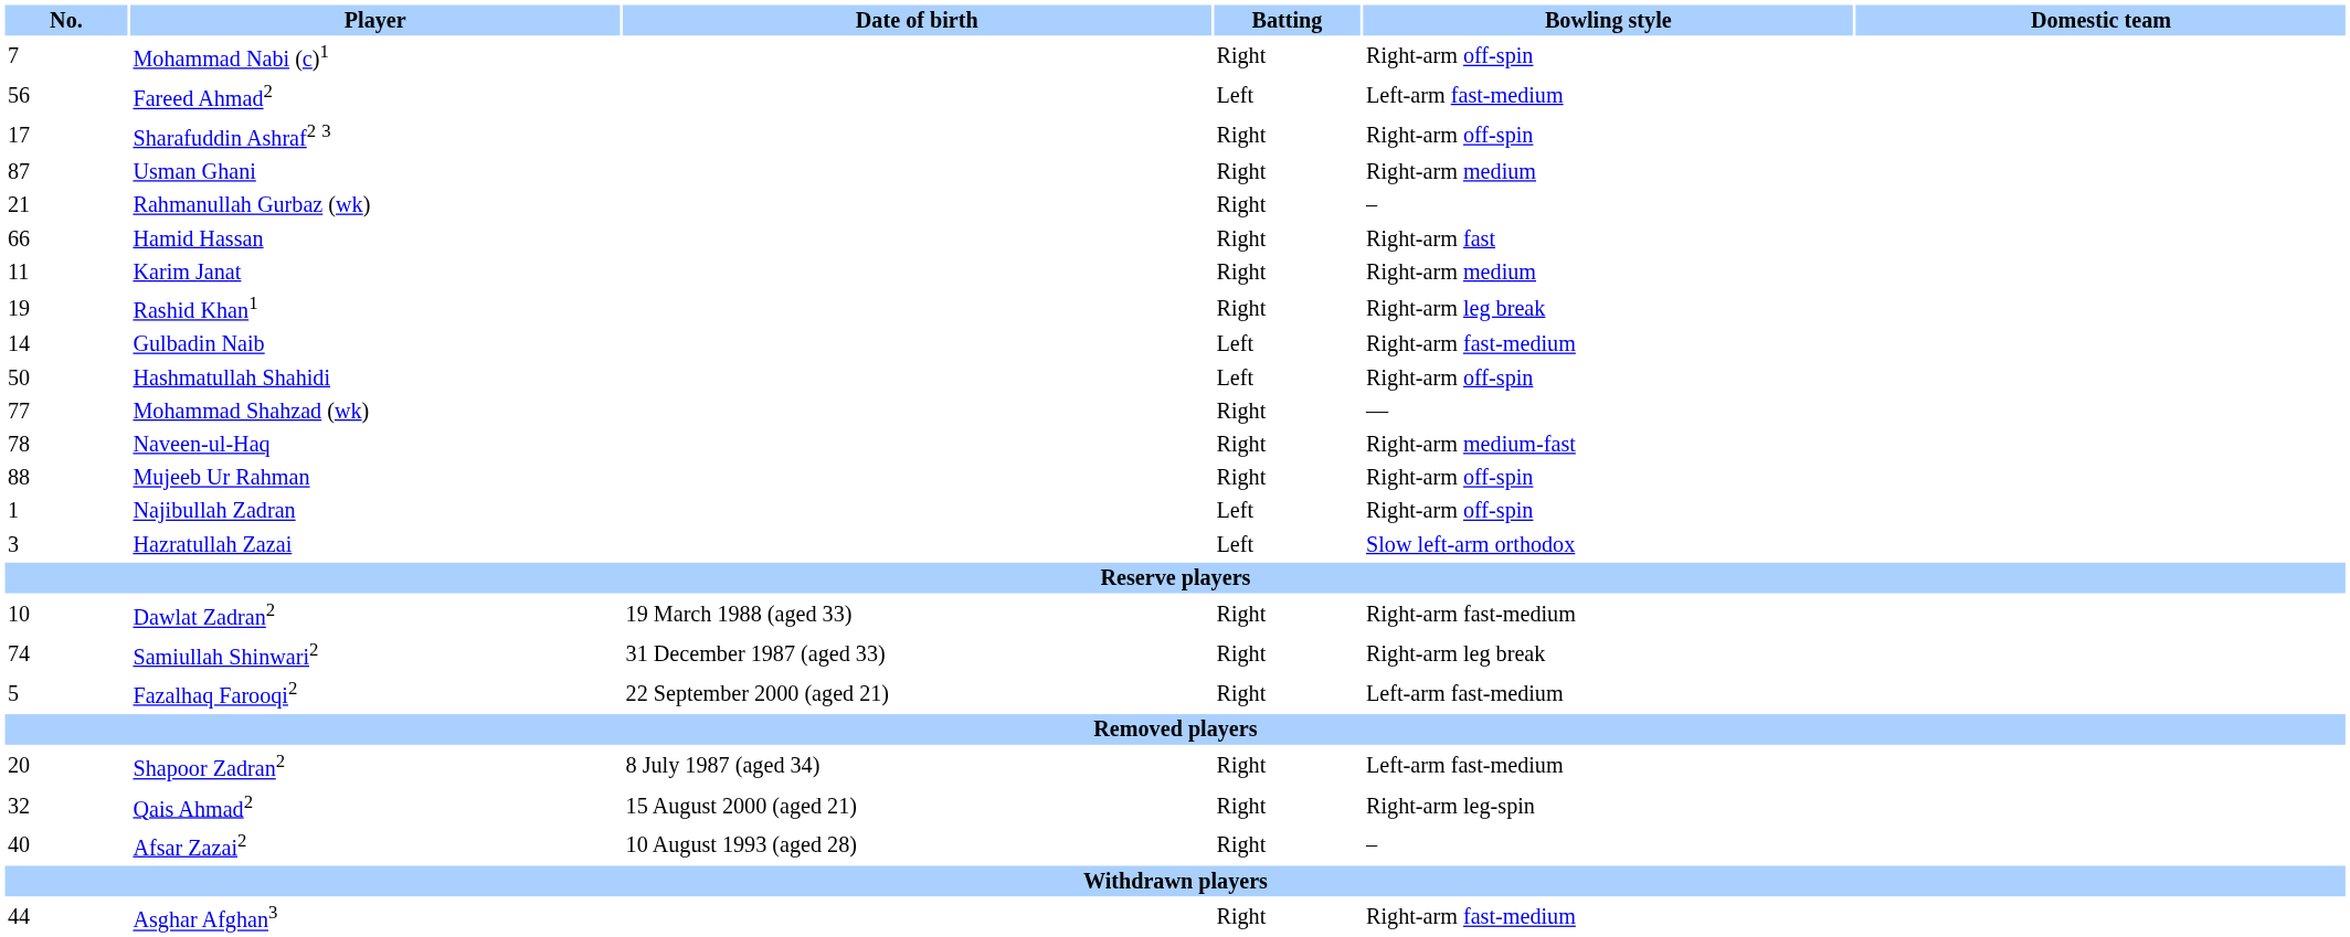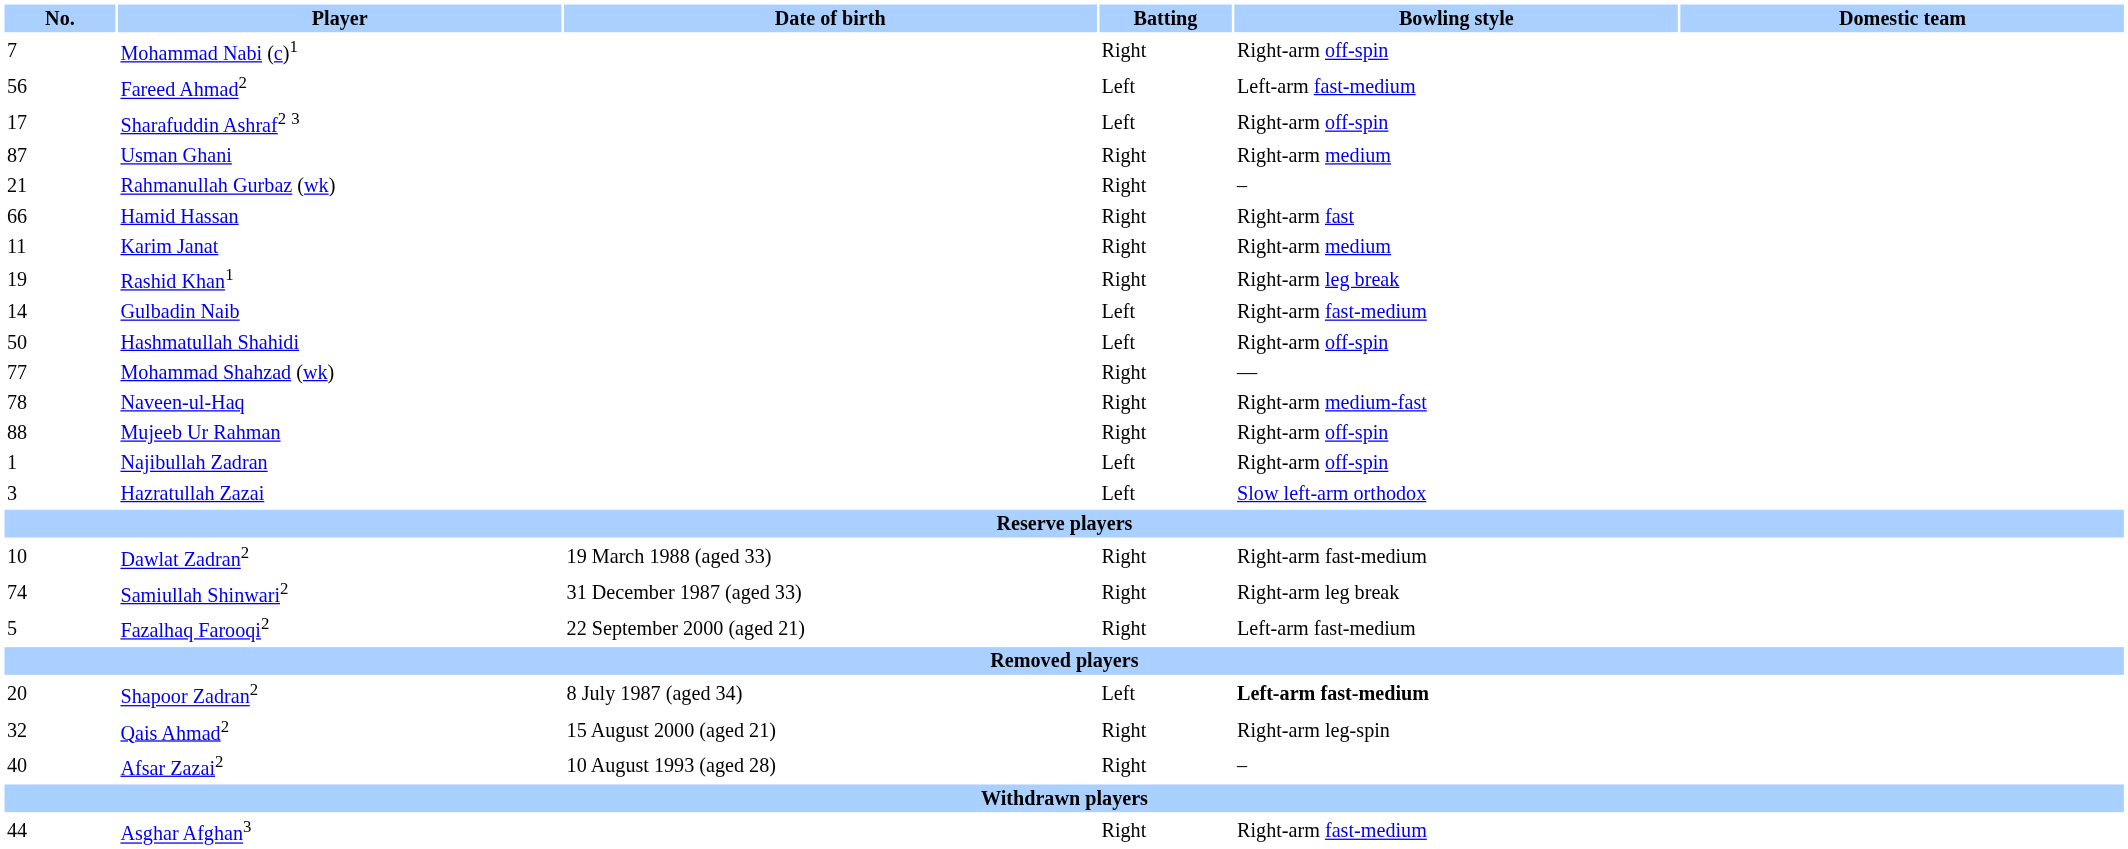Sharafuddin Ashraf2 3 | Batting: Right -> Left
Shapoor Zadran2 | Batting: Right -> Left
Shapoor Zadran2 | Bowling style: normal -> bold
